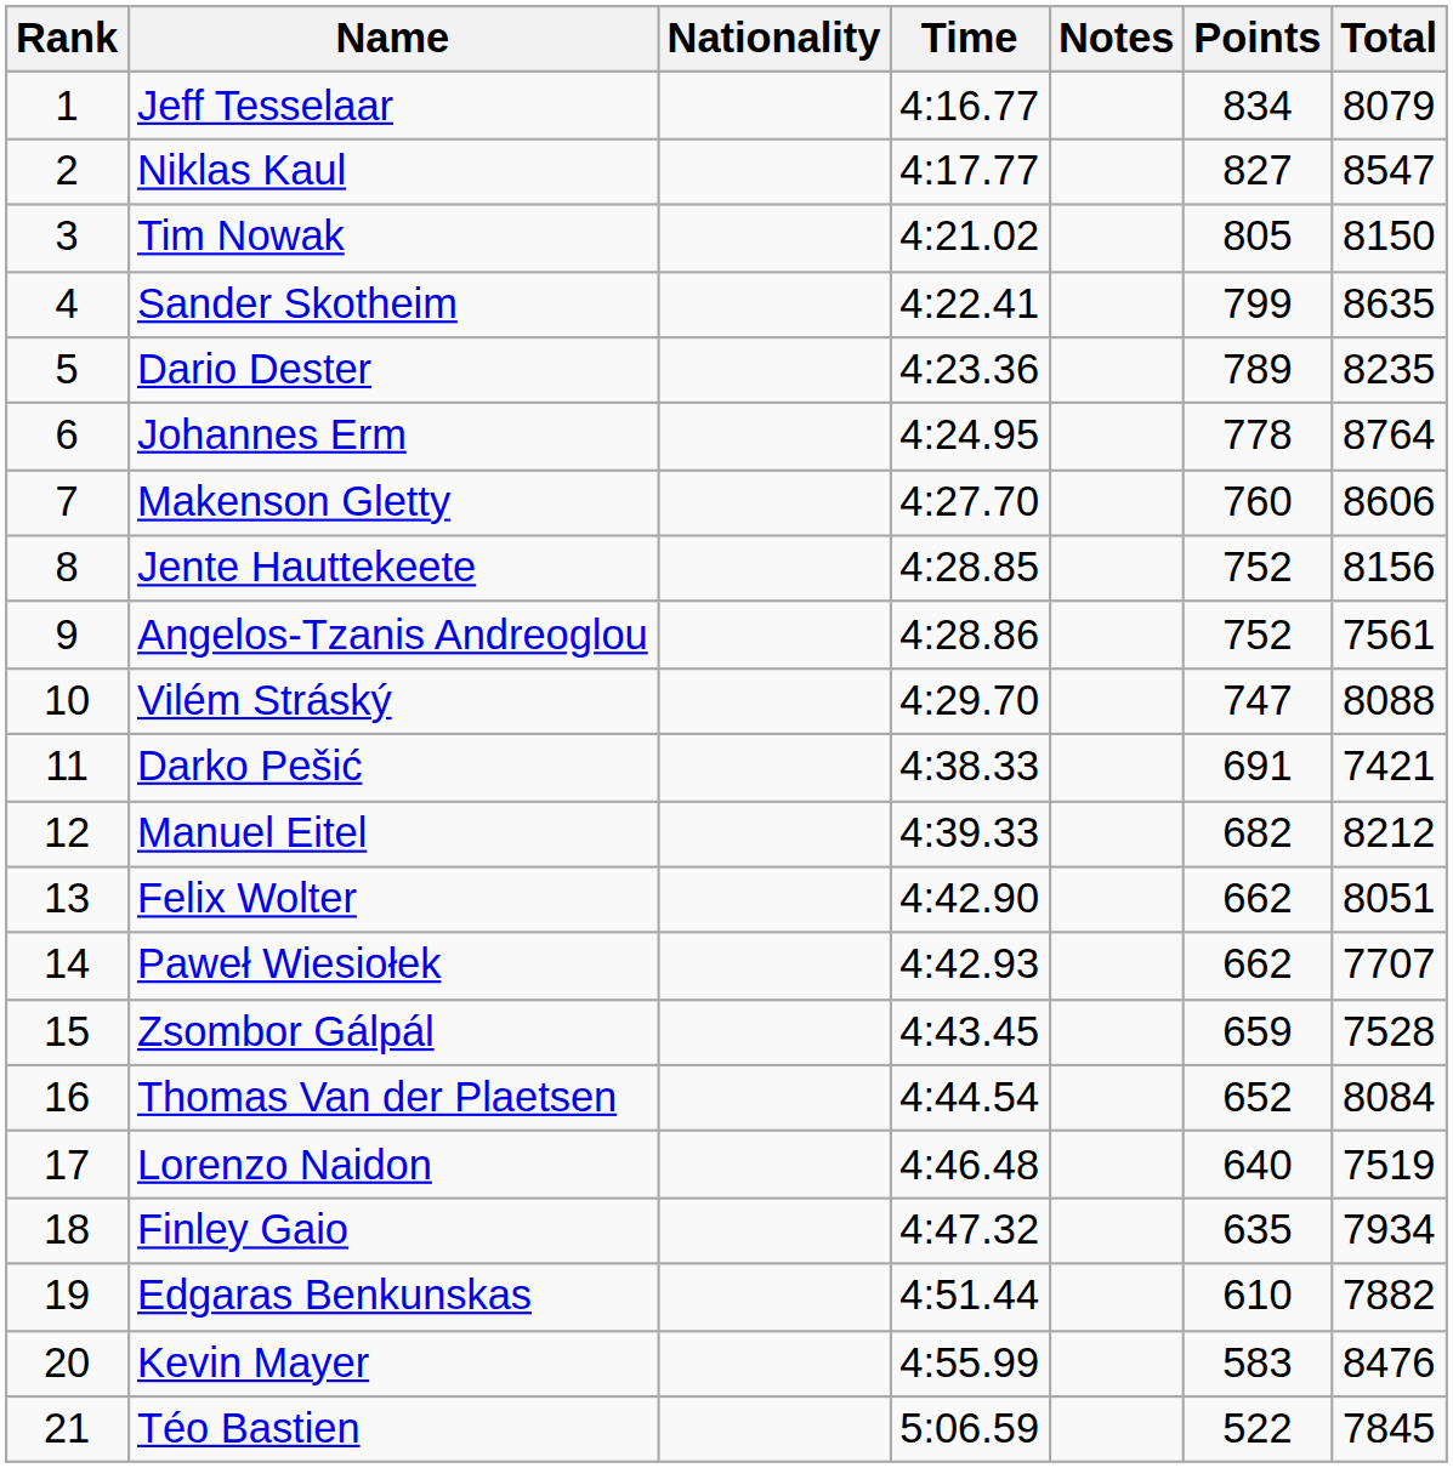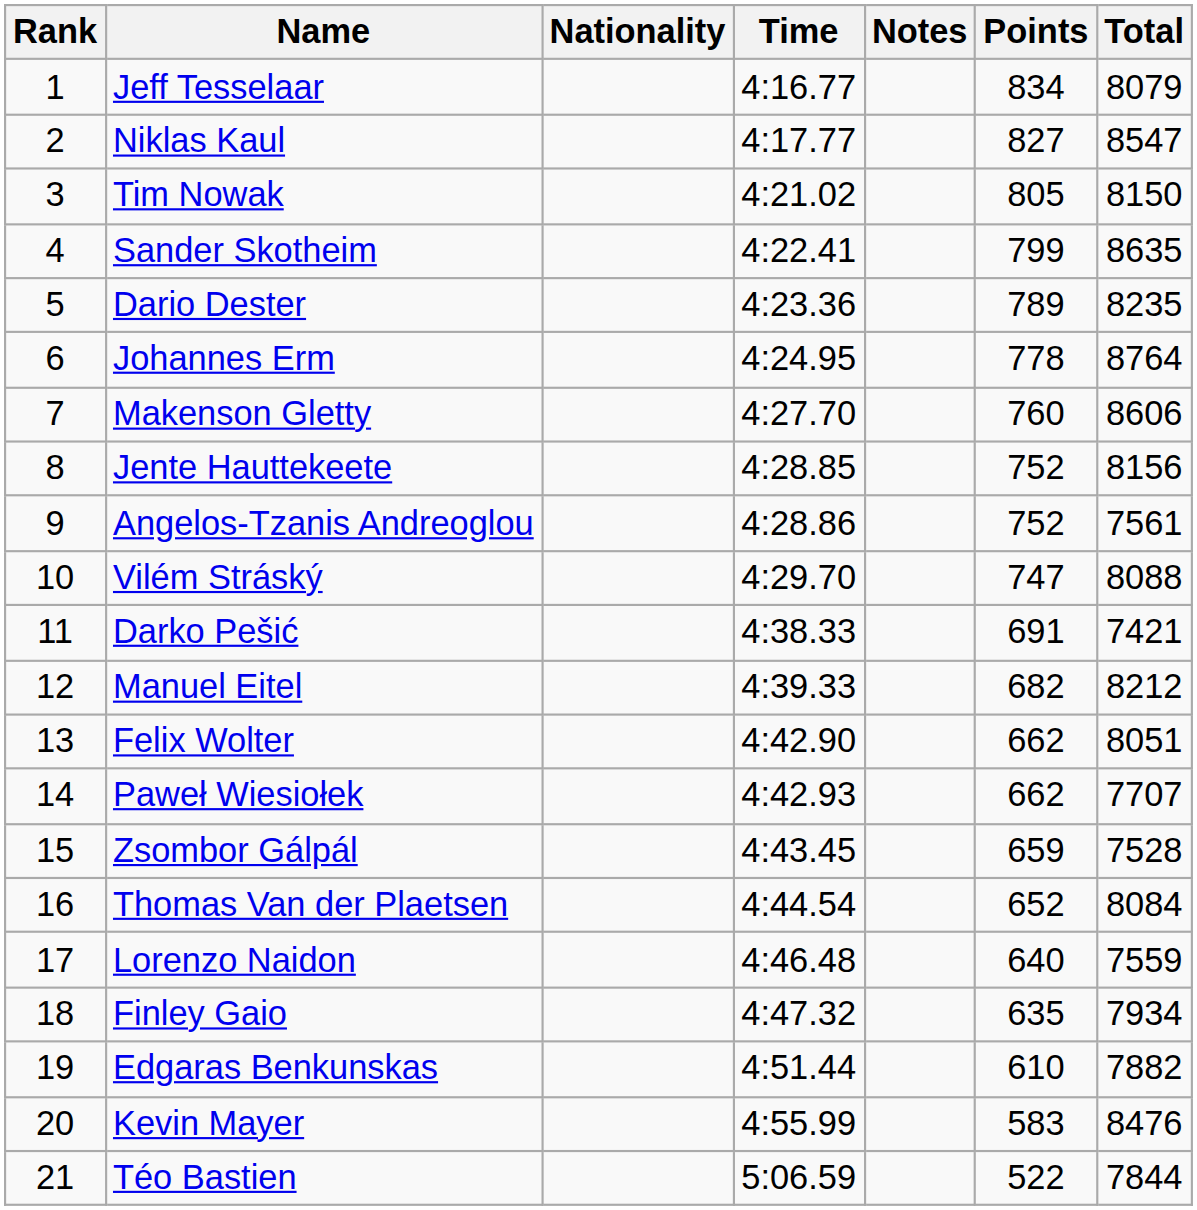Lorenzo Naidon | Total: 7519 -> 7559
Téo Bastien | Total: 7845 -> 7844
